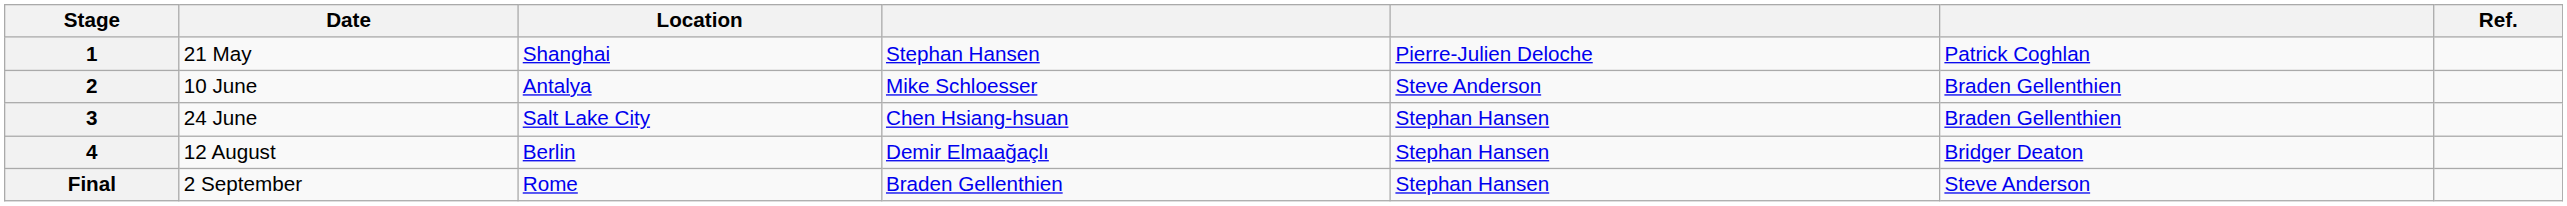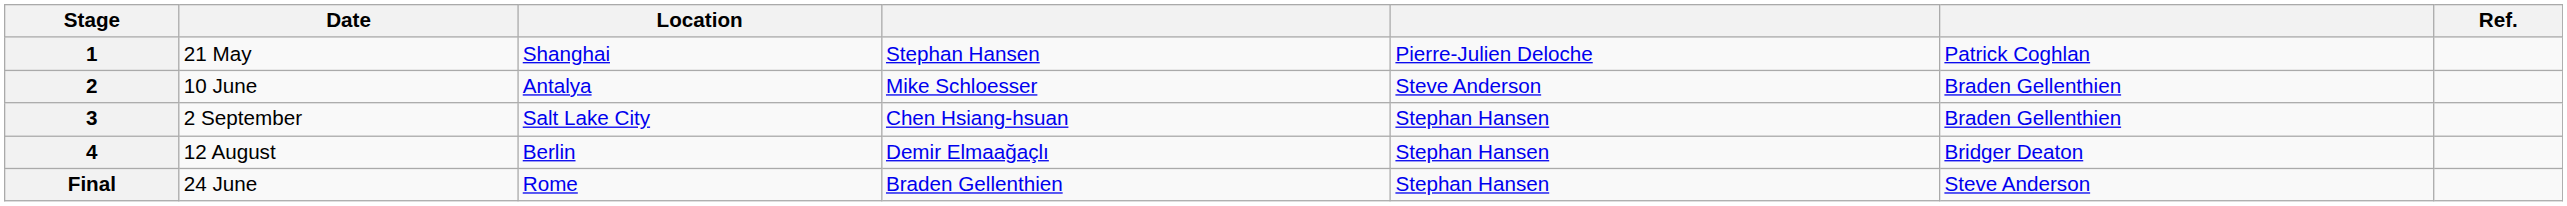3 | Date: 24 June -> 2 September
Final | Date: 2 September -> 24 June
